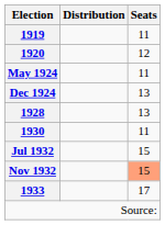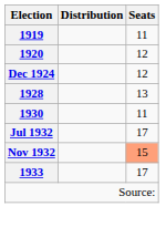- row: May 1924 | 11
Dec 1924 | Seats: 13 -> 12
Jul 1932 | Seats: 15 -> 17
